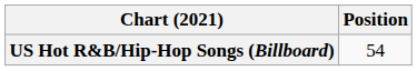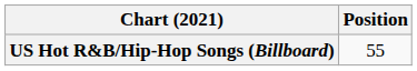US Hot R&B/Hip-Hop Songs (Billboard) | Position: 54 -> 55
